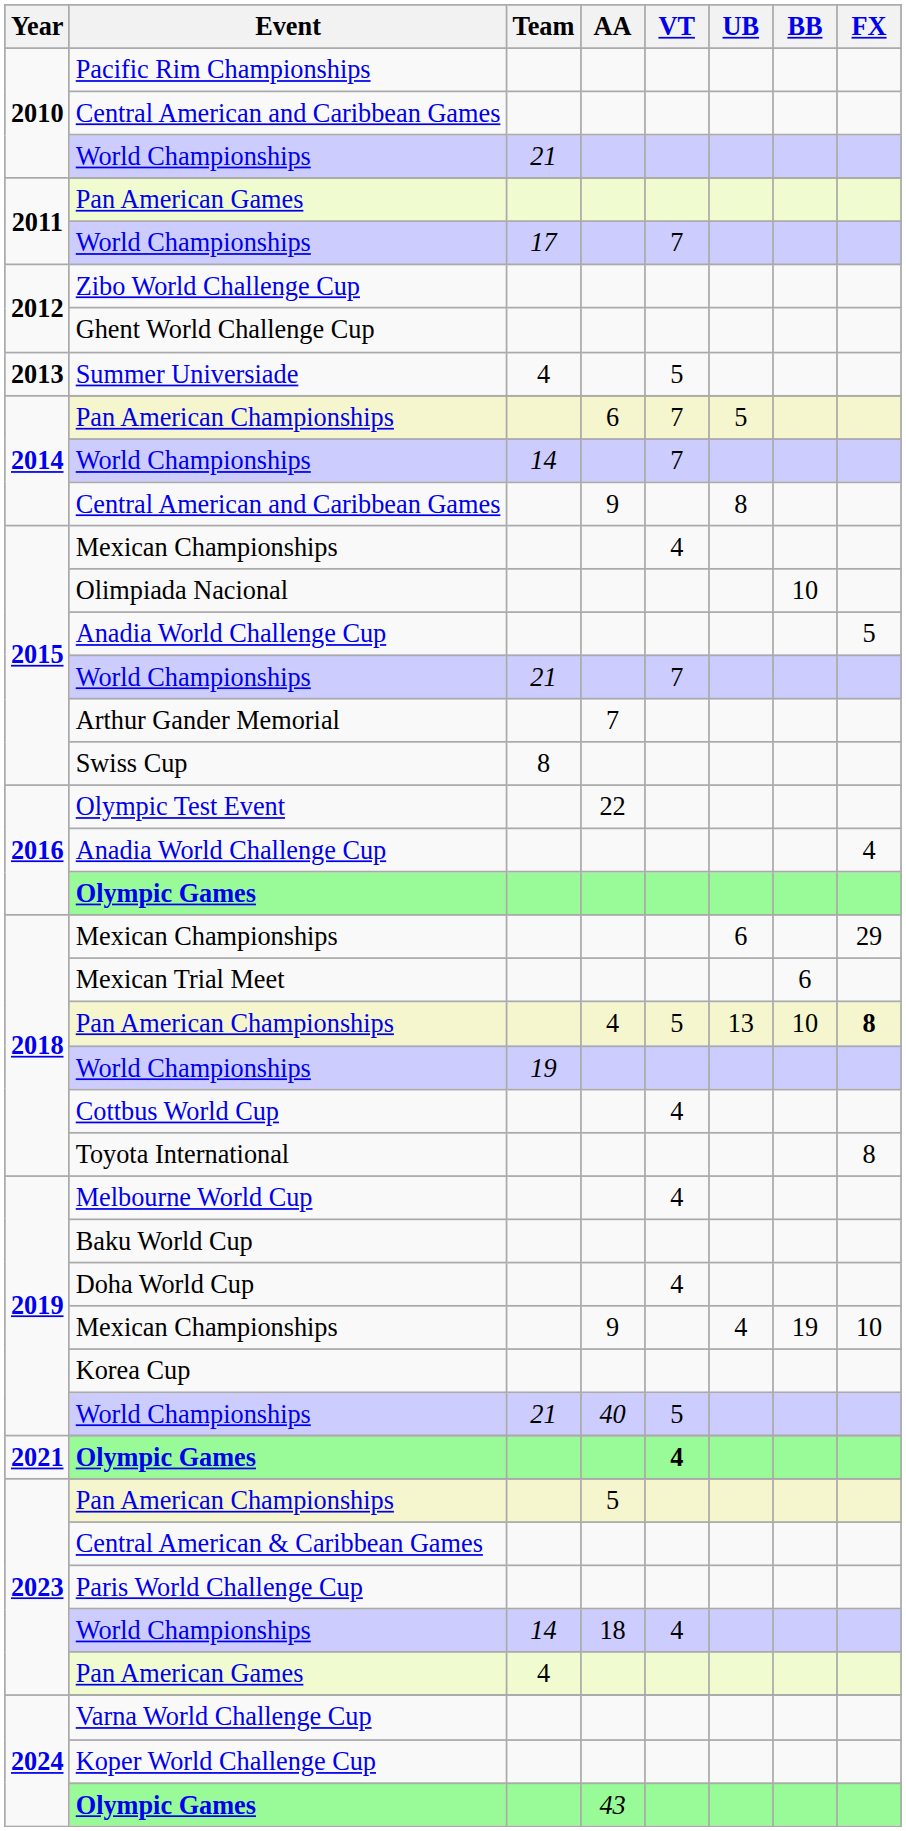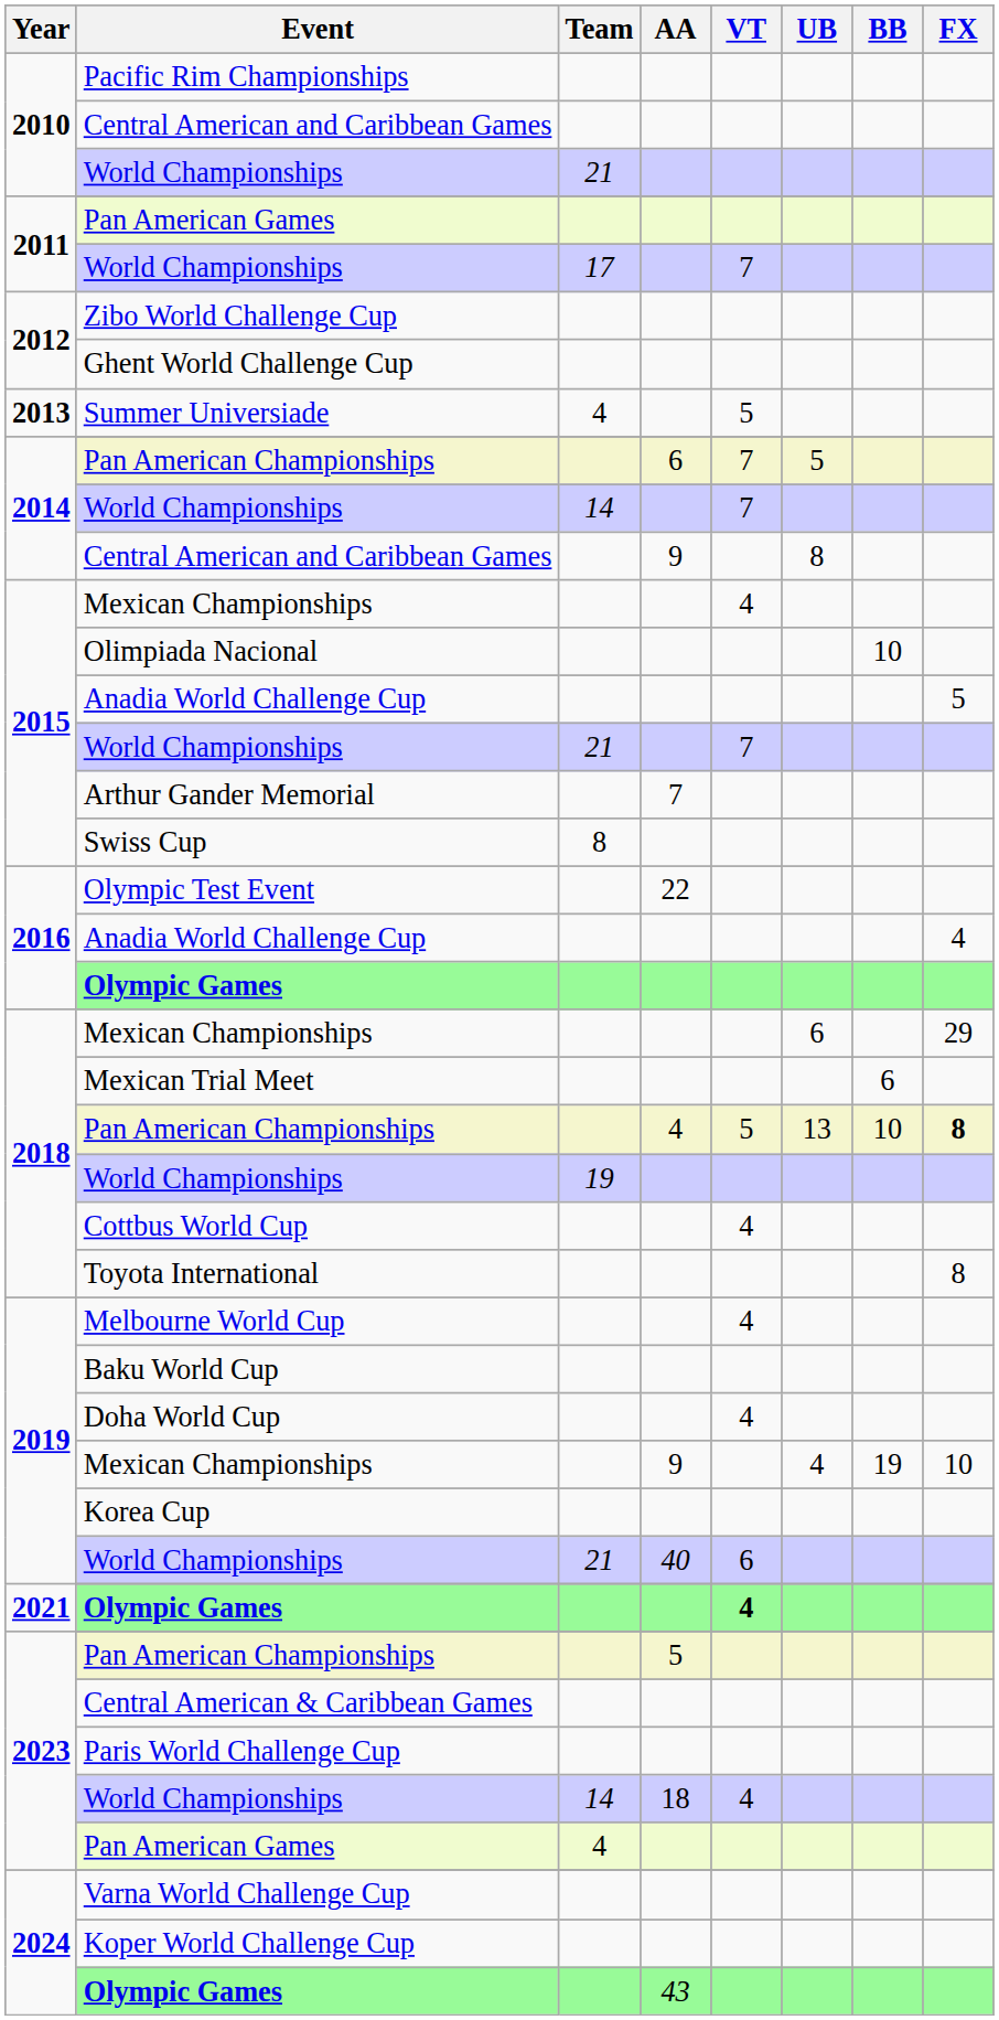2019 / World Championships | VT: 5 -> 6
